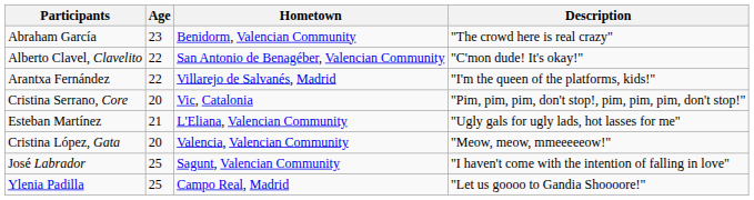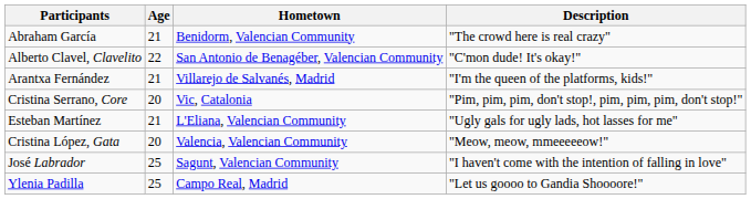Abraham García | Age: 23 -> 21
Arantxa Fernández | Age: 22 -> 21
